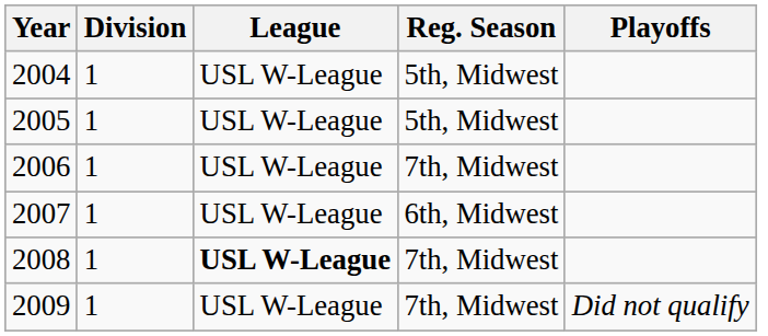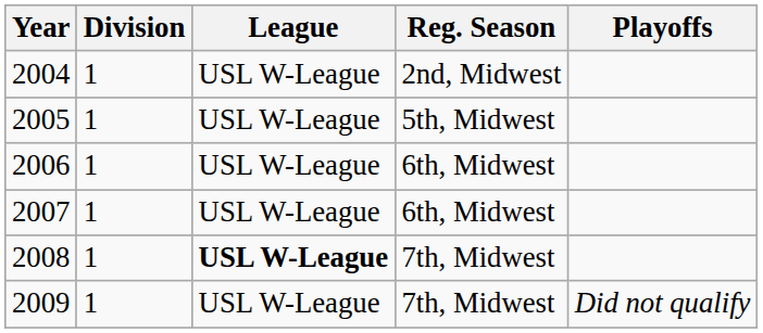2004 | Reg. Season: 5th, Midwest -> 2nd, Midwest
2006 | Reg. Season: 7th, Midwest -> 6th, Midwest
